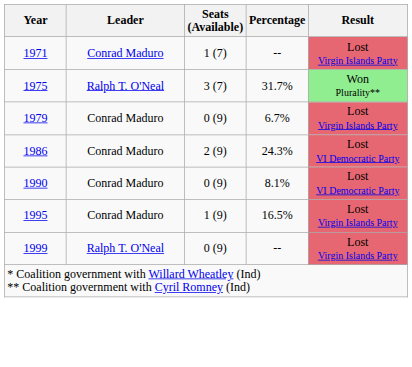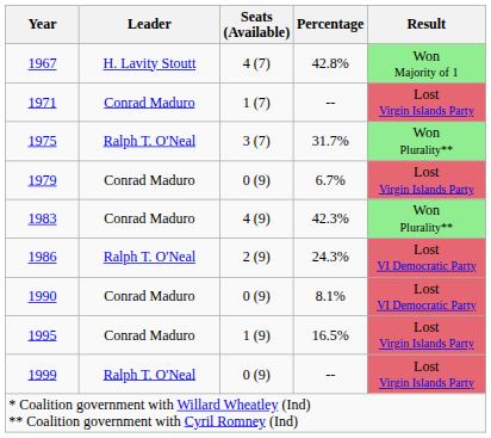+ row: 1967 | H. Lavity Stoutt | 4 (7) | 42.8% | Won Majority of 1
+ row: 1983 | Conrad Maduro | 4 (9) | 42.3% | Won Plurality**
1986 | Leader: Conrad Maduro -> Ralph T. O'Neal
